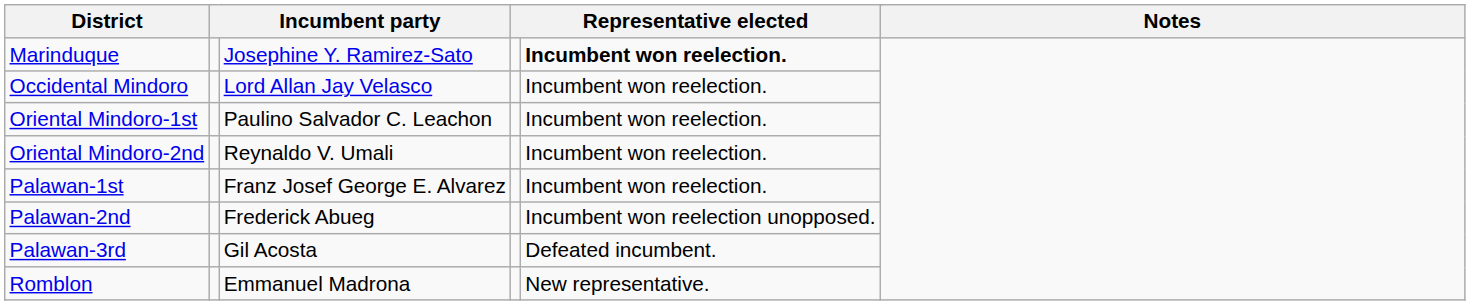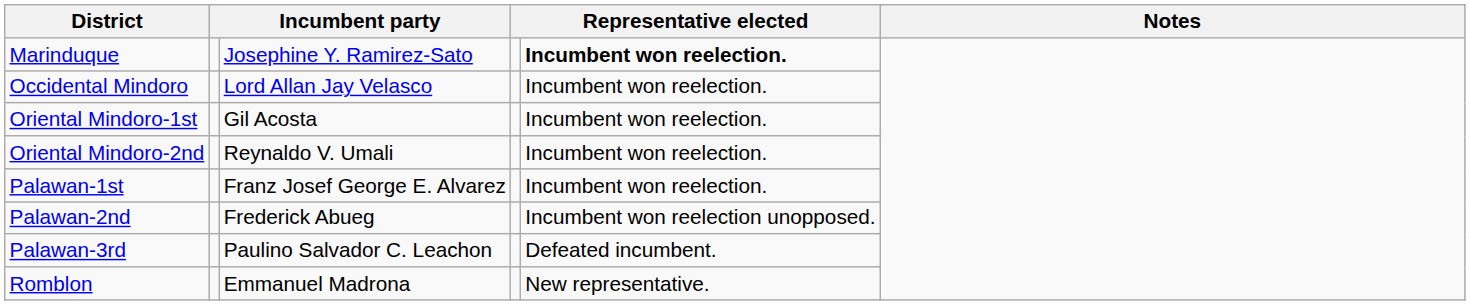Oriental Mindoro-1st | column 3: Paulino Salvador C. Leachon -> Gil Acosta
Palawan-3rd | column 3: Gil Acosta -> Paulino Salvador C. Leachon
